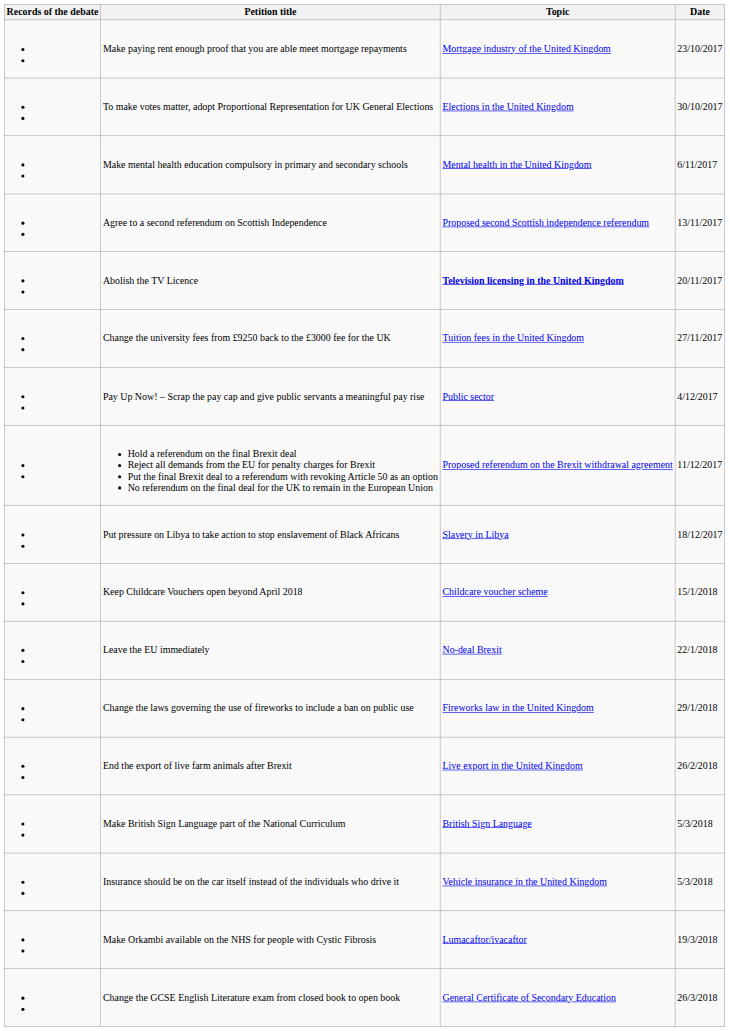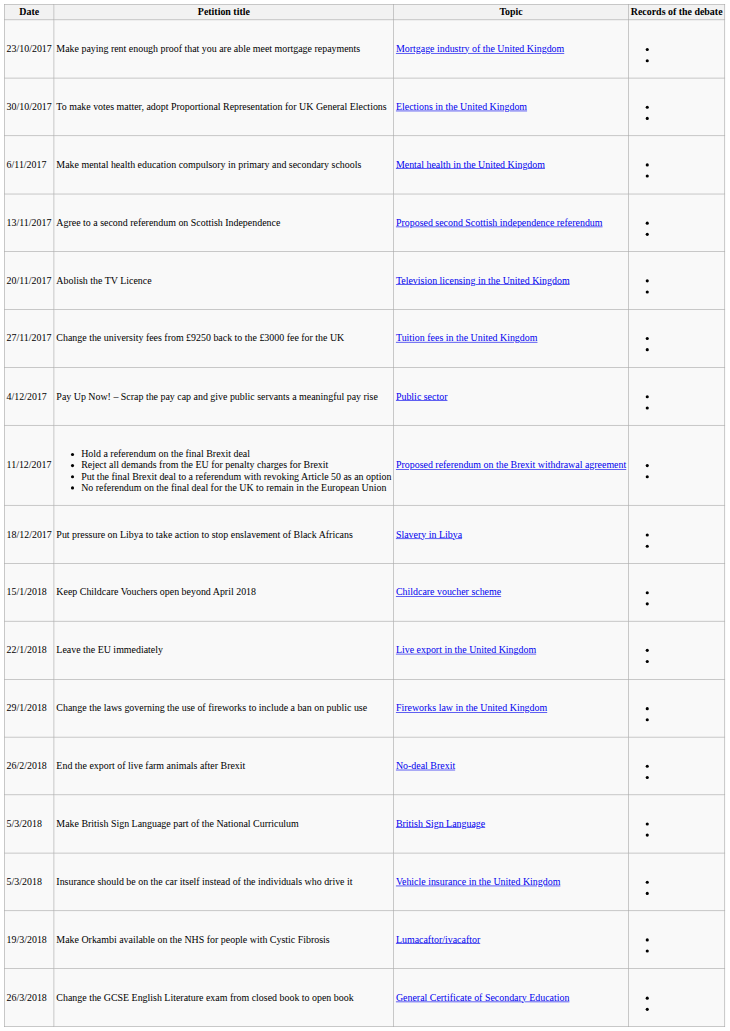columns swapped: Date <-> Records of the debate
Abolish the TV Licence | Topic: bold -> normal
Leave the EU immediately | Topic: No-deal Brexit -> Live export in the United Kingdom
End the export of live farm animals after Brexit | Topic: Live export in the United Kingdom -> No-deal Brexit
